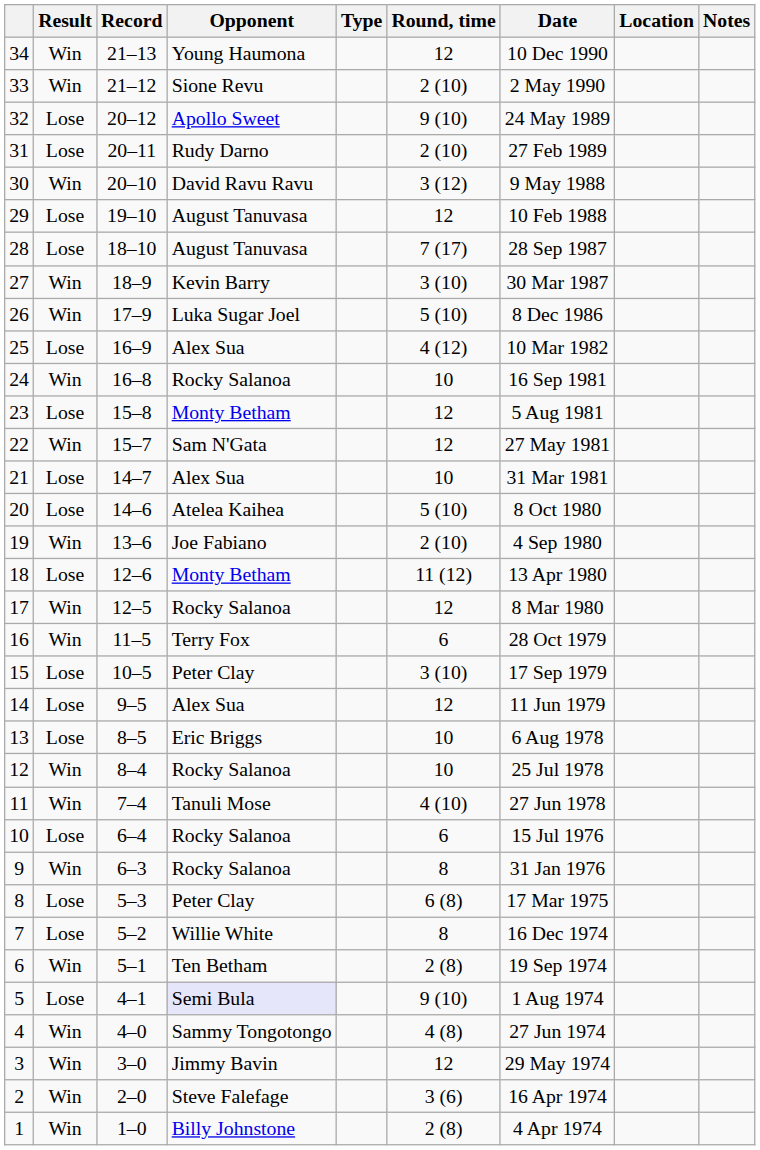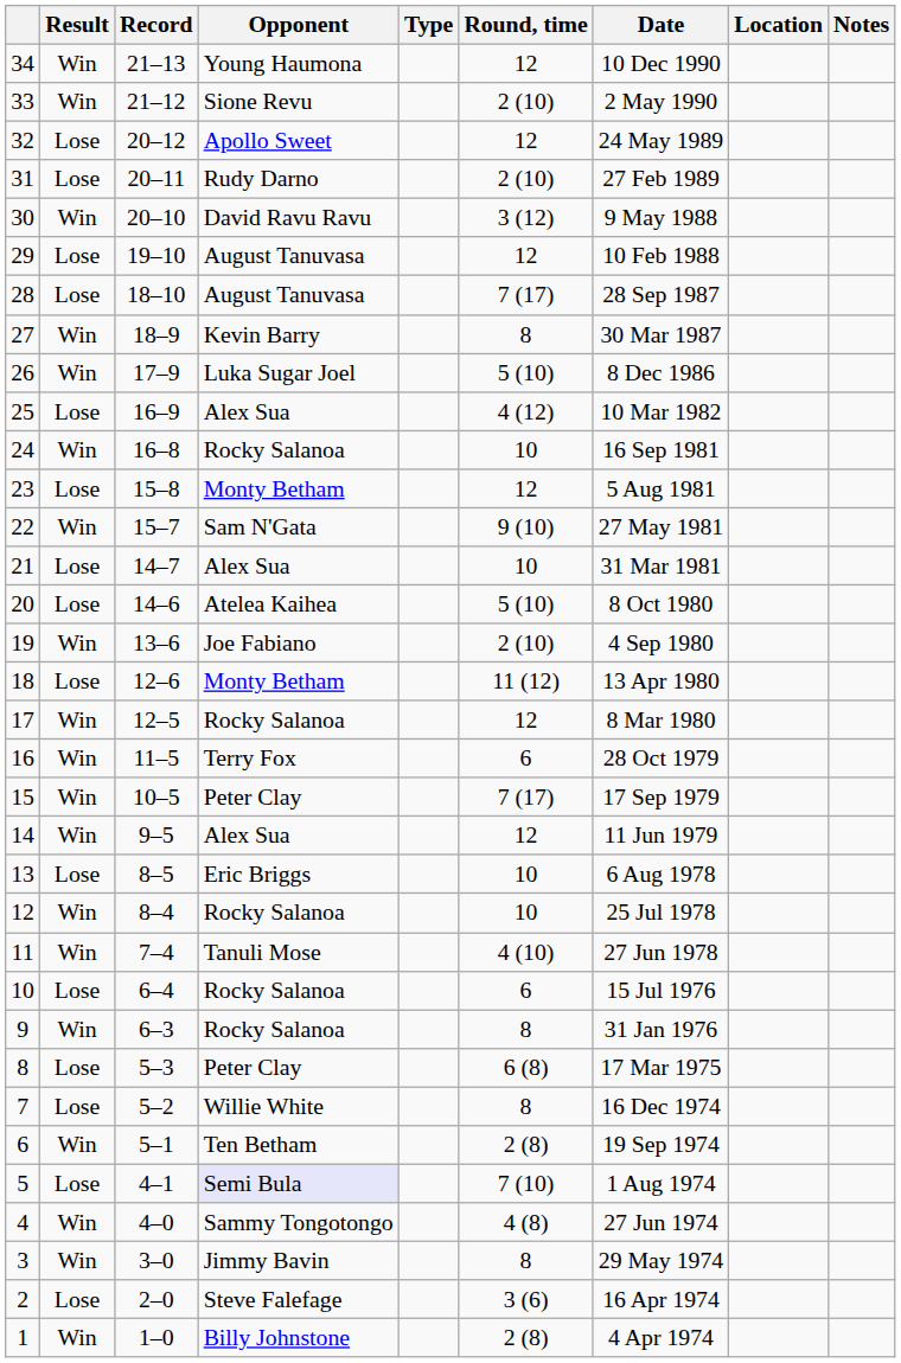32 | Round, time: 9 (10) -> 12
27 | Round, time: 3 (10) -> 8
22 | Round, time: 12 -> 9 (10)
15 | Result: Lose -> Win
15 | Round, time: 3 (10) -> 7 (17)
14 | Result: Lose -> Win
5 | Round, time: 9 (10) -> 7 (10)
3 | Round, time: 12 -> 8
2 | Result: Win -> Lose
